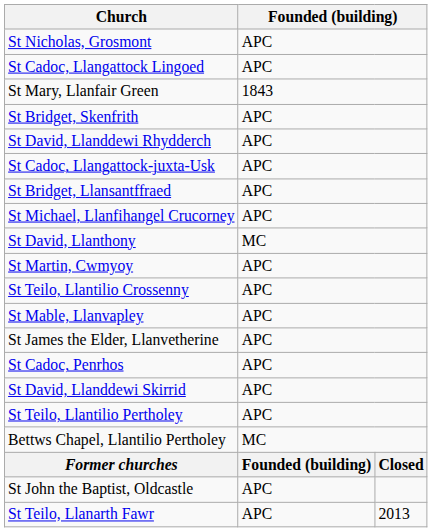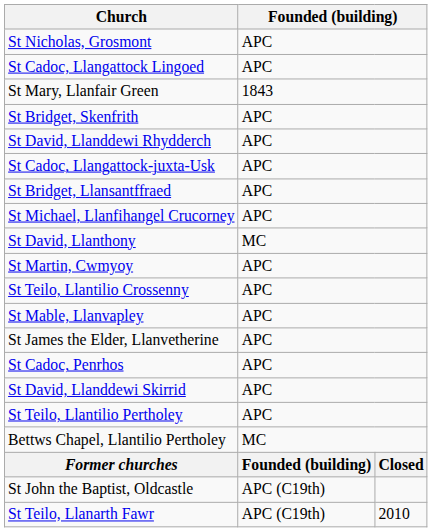St John the Baptist, Oldcastle | column 2: APC -> APC (C19th)
St Teilo, Llanarth Fawr | column 2: APC -> APC (C19th)
St Teilo, Llanarth Fawr | column 3: 2013 -> 2010
